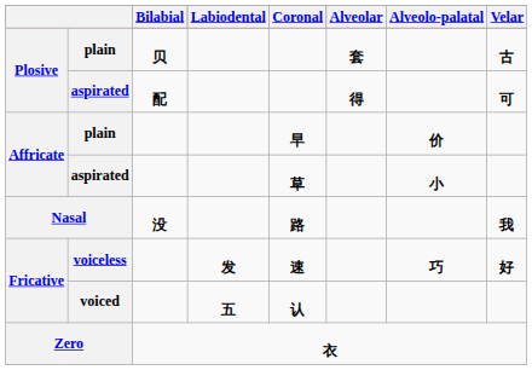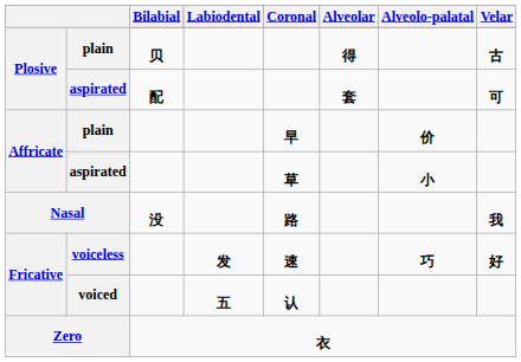Plosive / plain | Alveolar: 套 -> 得
Plosive / aspirated | Alveolar: 得 -> 套
